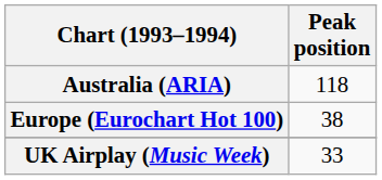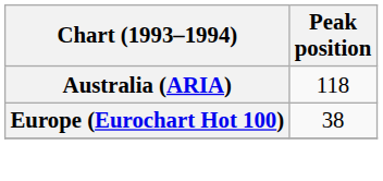- row: UK Airplay (Music Week) | 33
